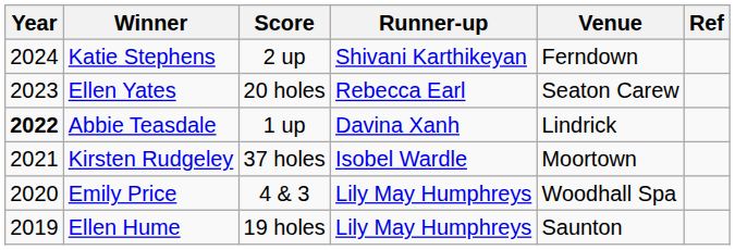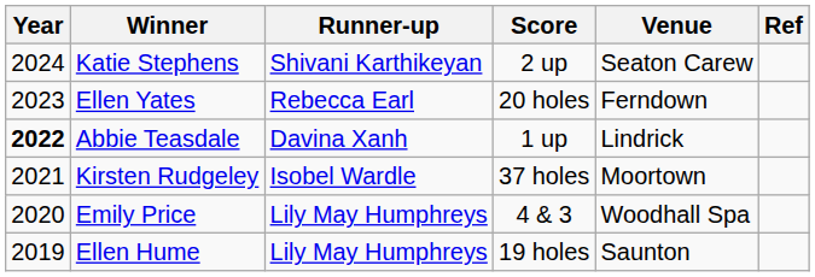columns swapped: Score <-> Runner-up
Katie Stephens | Venue: Ferndown -> Seaton Carew
Ellen Yates | Venue: Seaton Carew -> Ferndown
